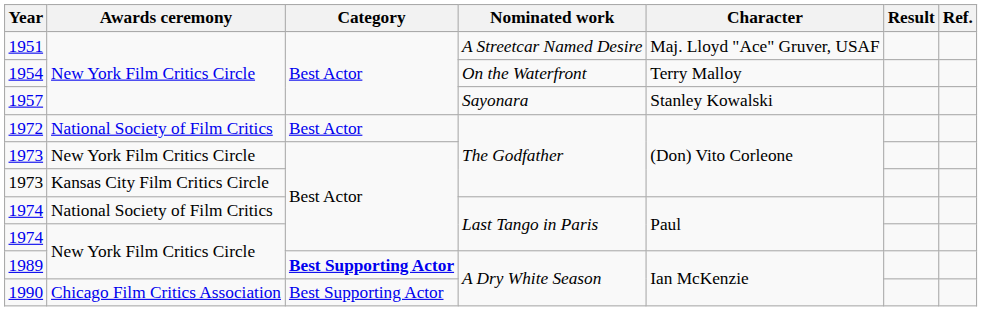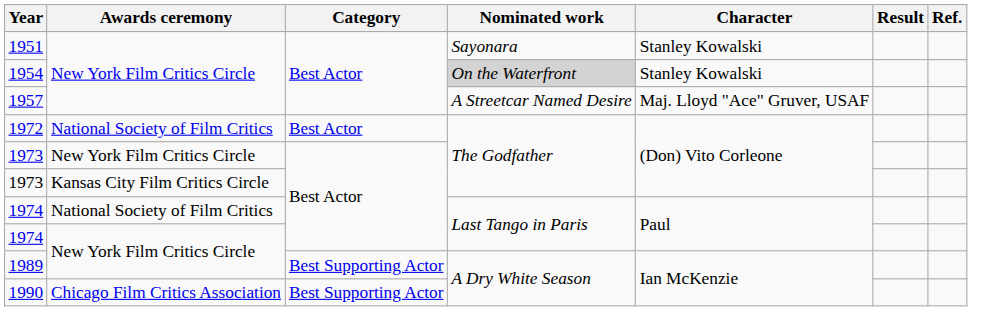1951 | Nominated work: A Streetcar Named Desire -> Sayonara
1951 | Character: Maj. Lloyd "Ace" Gruver, USAF -> Stanley Kowalski
1954 | Nominated work: no background -> lightgrey background
1954 | Character: Terry Malloy -> Stanley Kowalski
1957 | Nominated work: Sayonara -> A Streetcar Named Desire
1957 | Character: Stanley Kowalski -> Maj. Lloyd "Ace" Gruver, USAF
1989 | Category: bold -> normal
